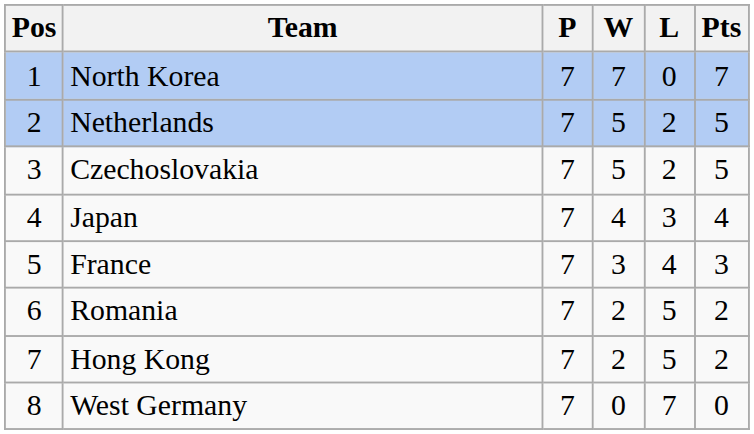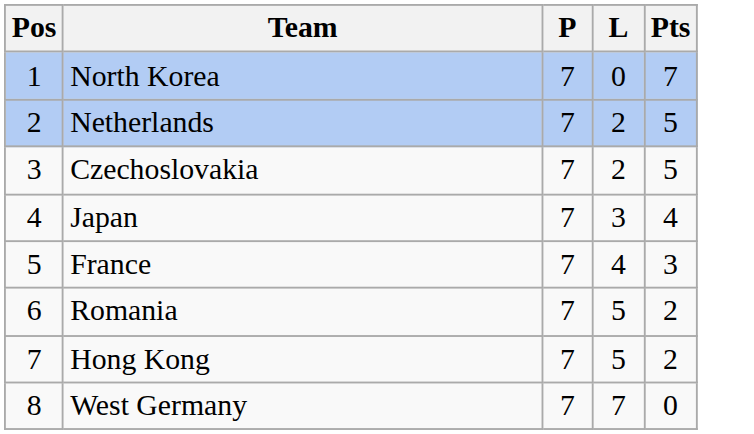- column: W | 7 | 5 | 5 | 4 | 3 | 2 | 2 | 0
